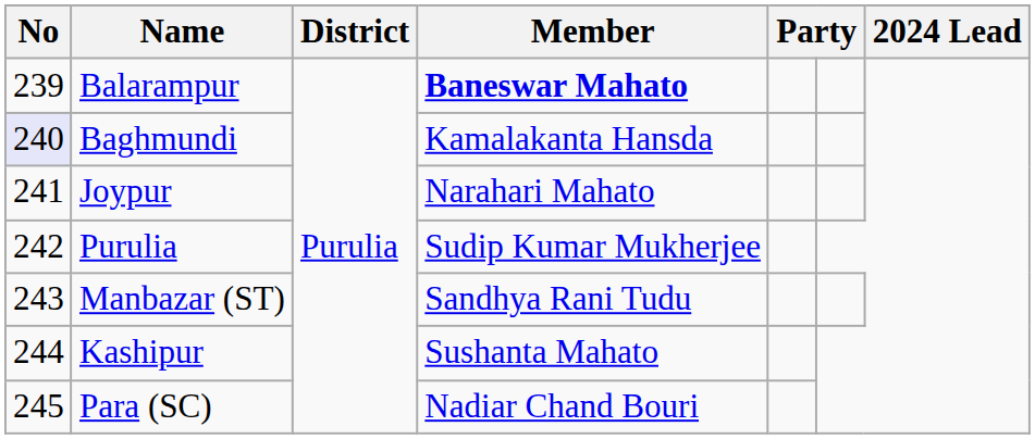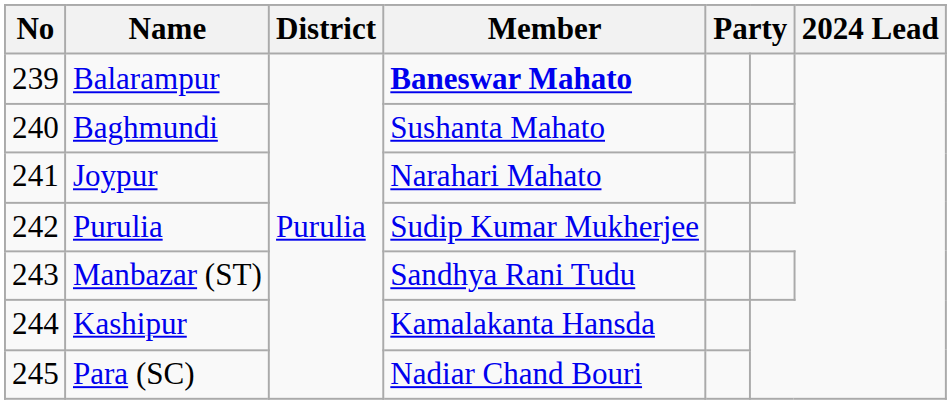Baghmundi | No: lavender background -> no background
Baghmundi | Member: Kamalakanta Hansda -> Sushanta Mahato
Kashipur | Member: Sushanta Mahato -> Kamalakanta Hansda
